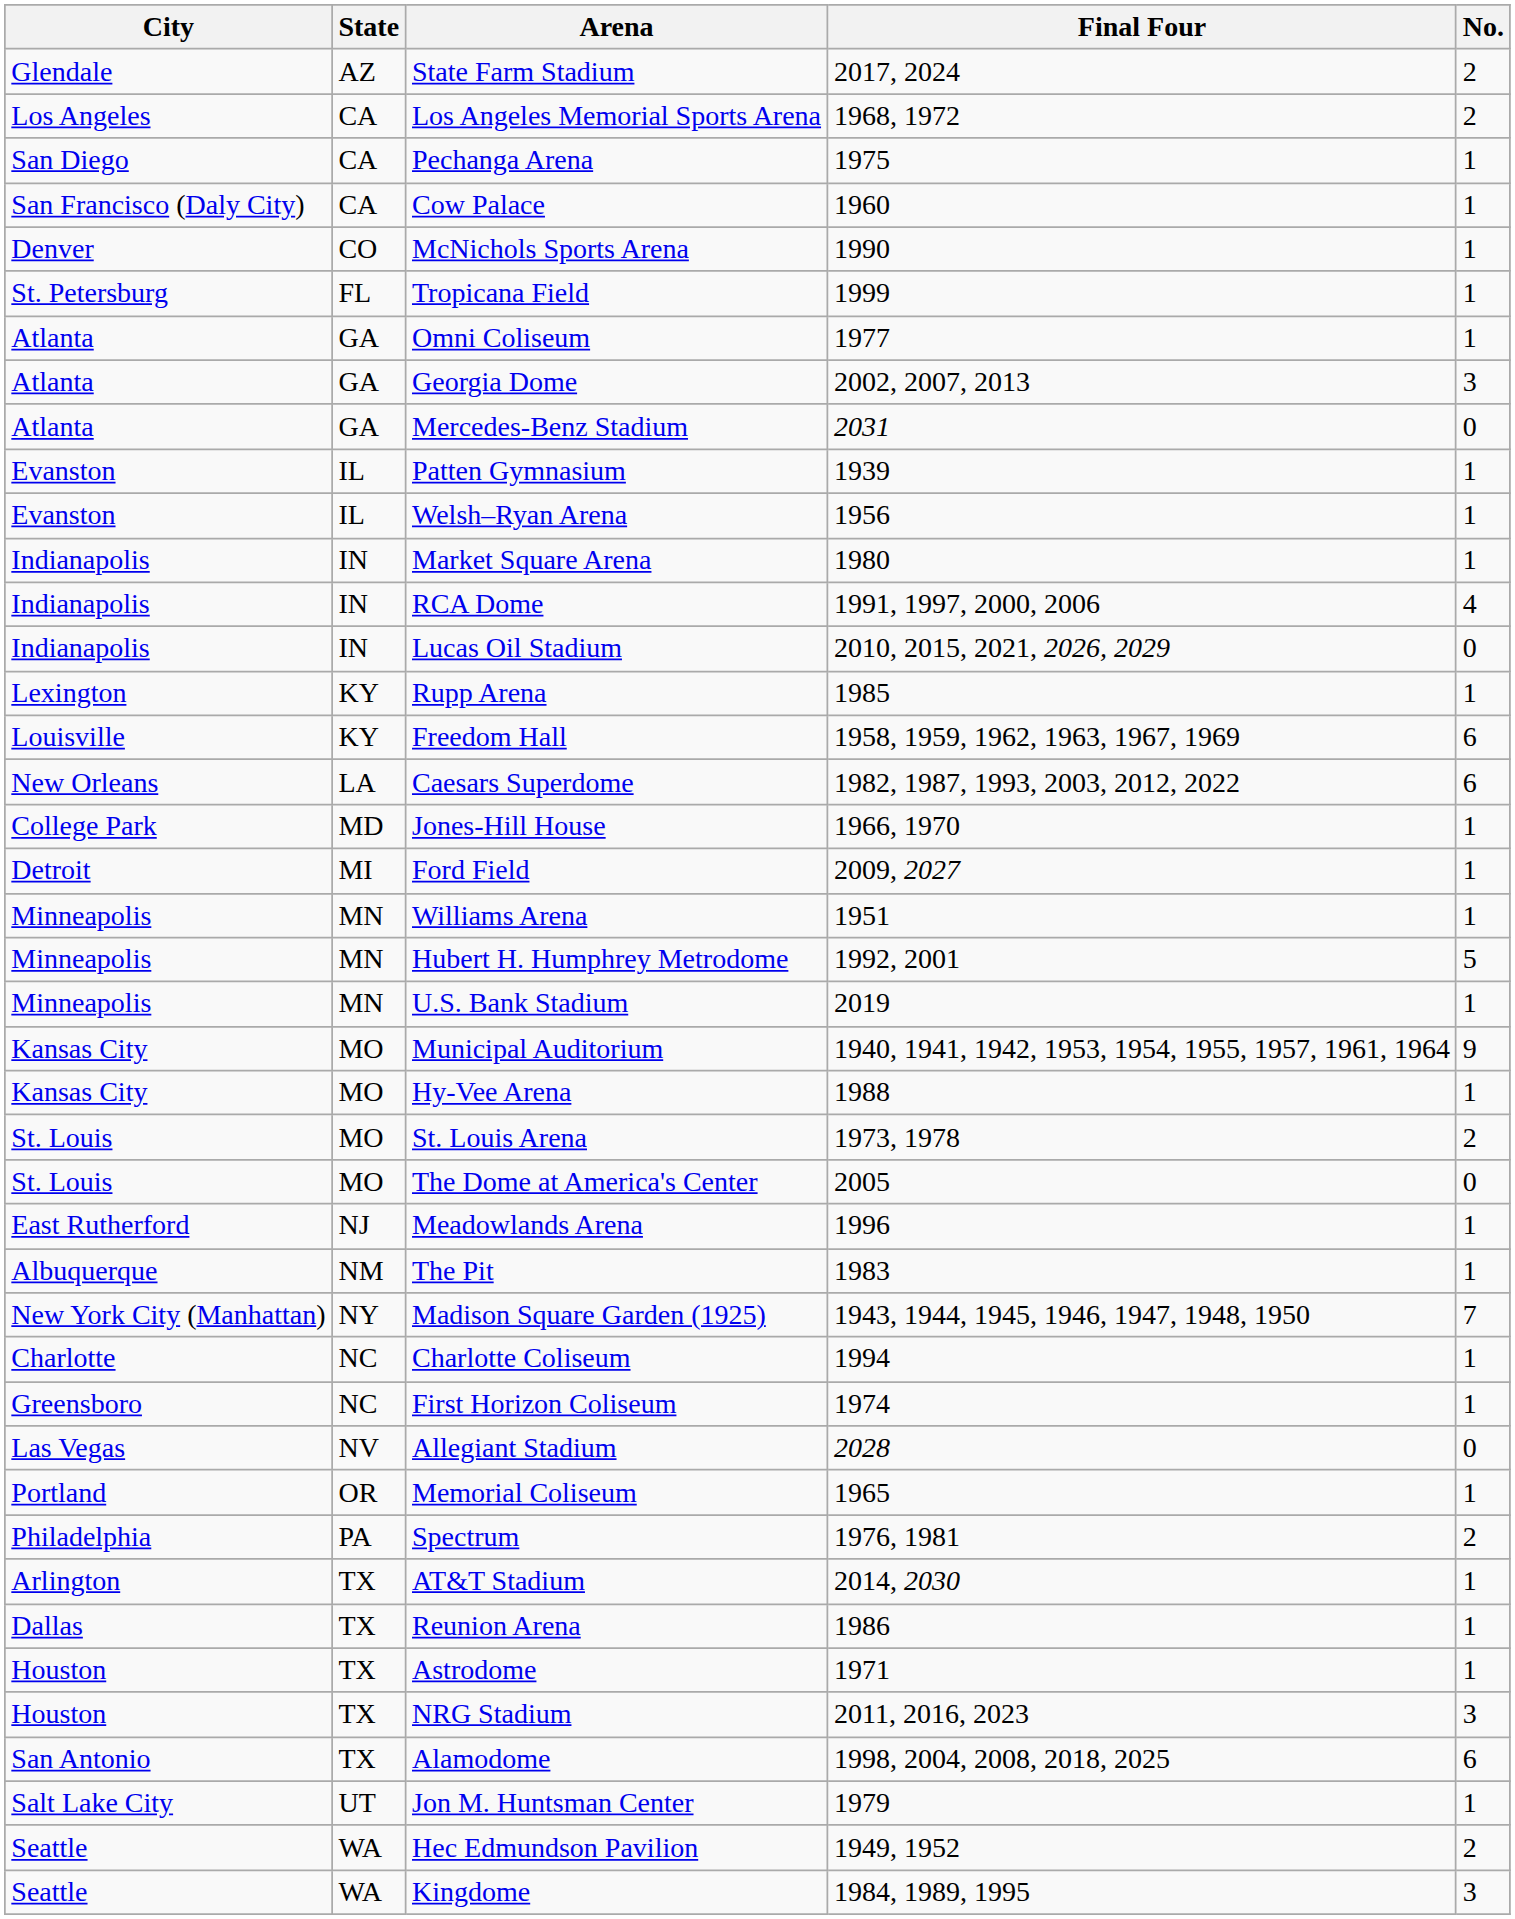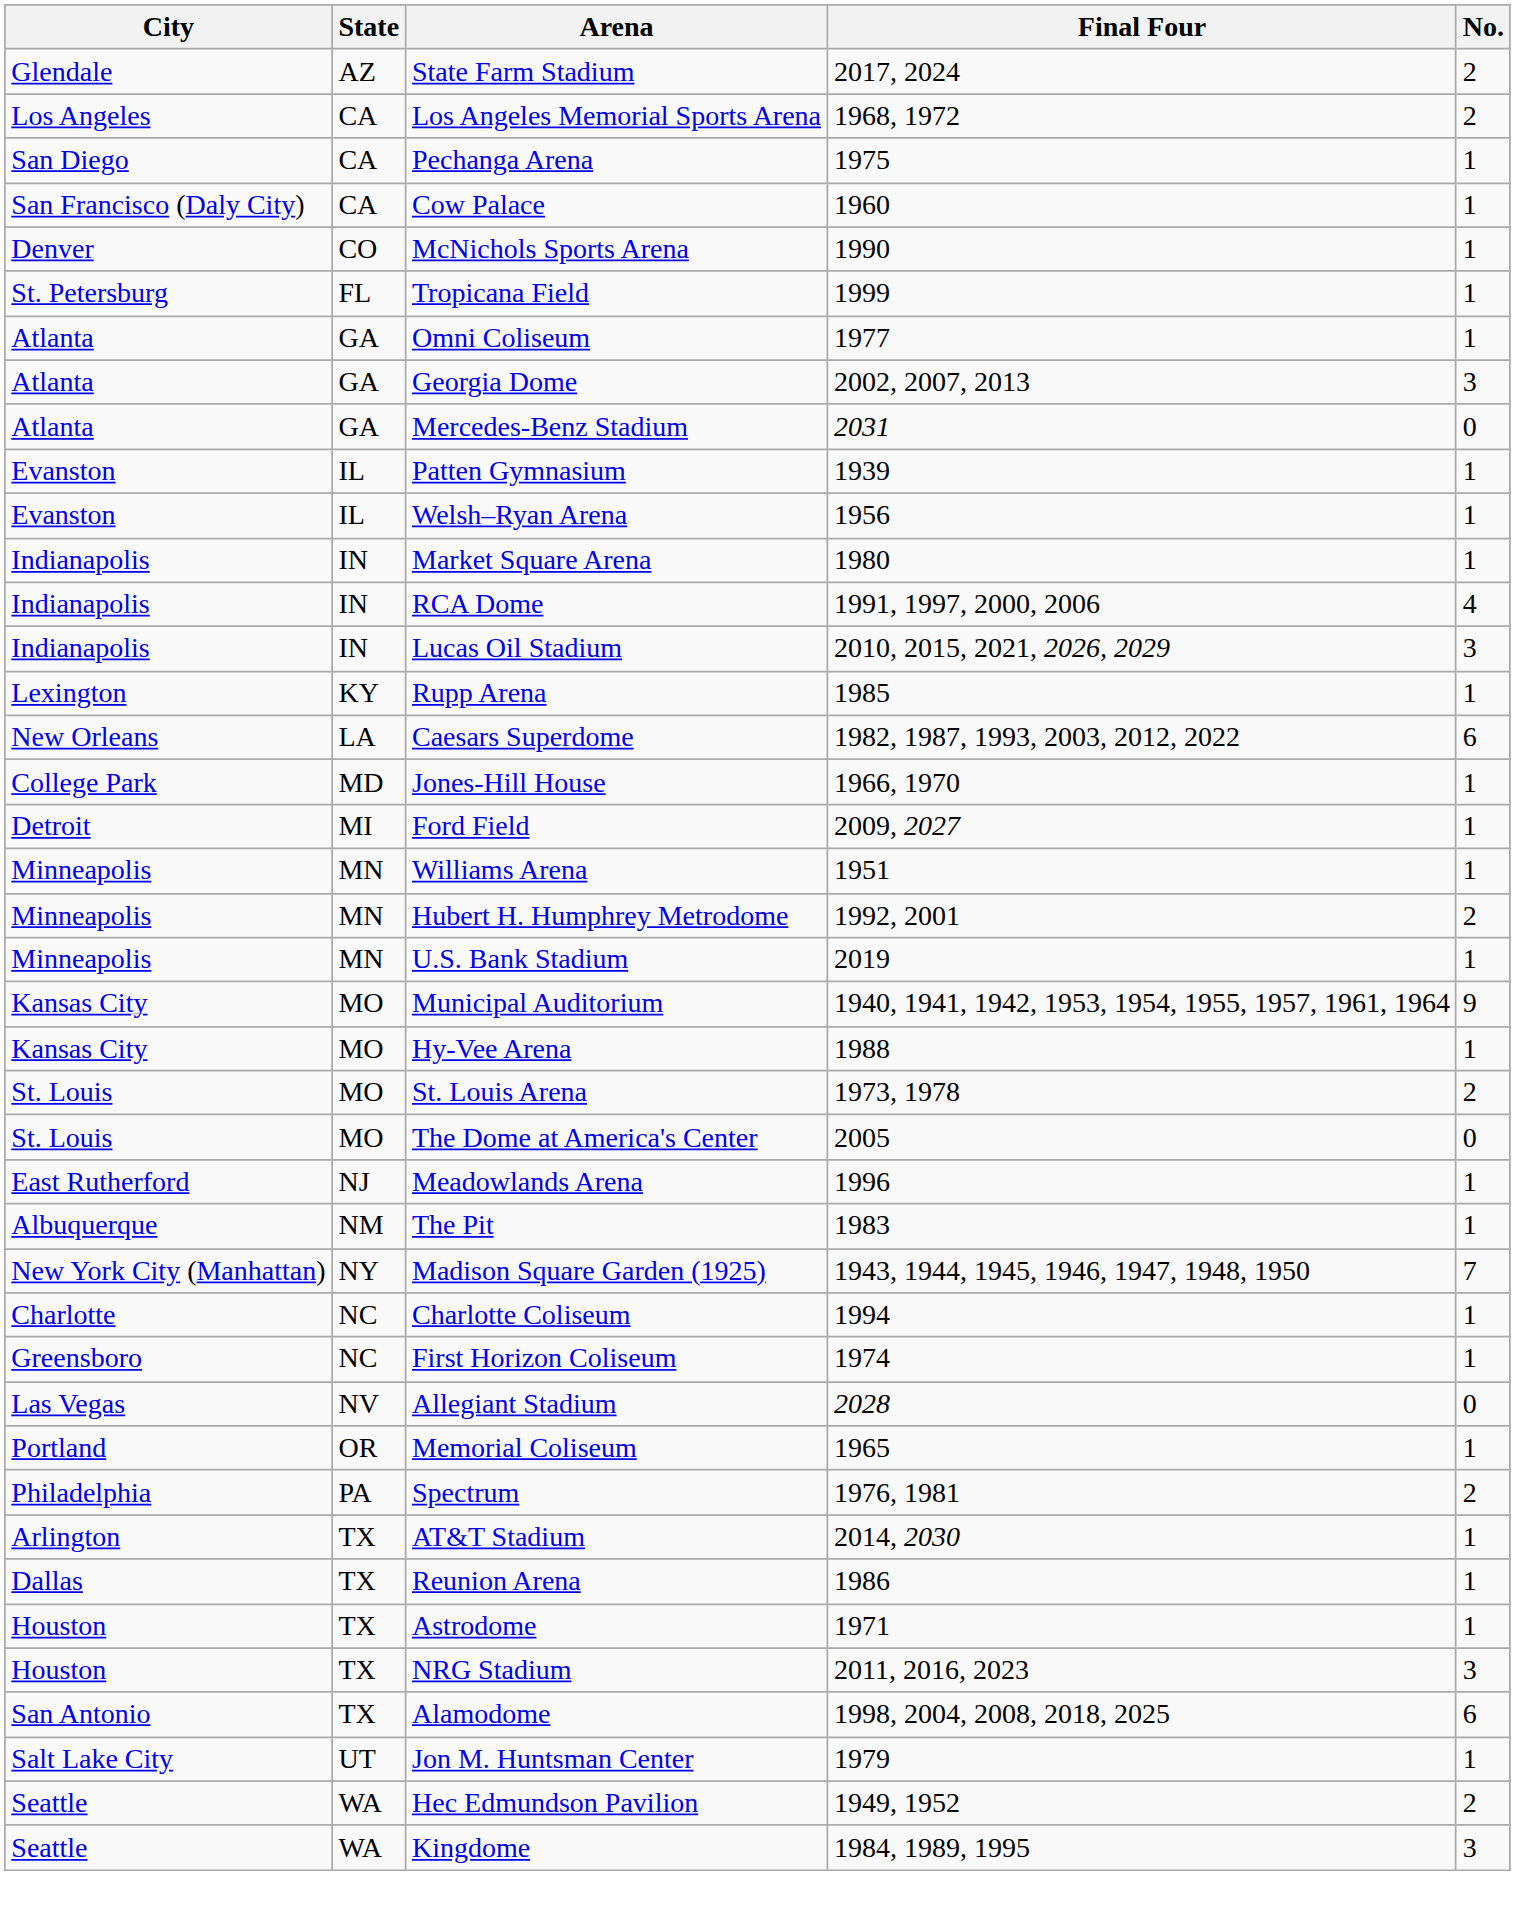Lucas Oil Stadium | No.: 0 -> 3
- row: Louisville | KY | Freedom Hall | 1958, 1959, 1962, 1963, 1967, 1969 | 6
Hubert H. Humphrey Metrodome | No.: 5 -> 2
